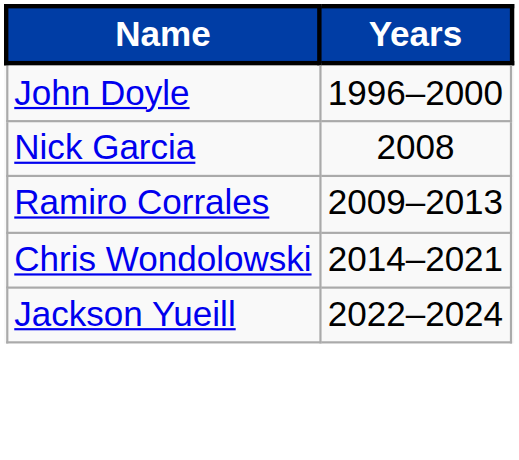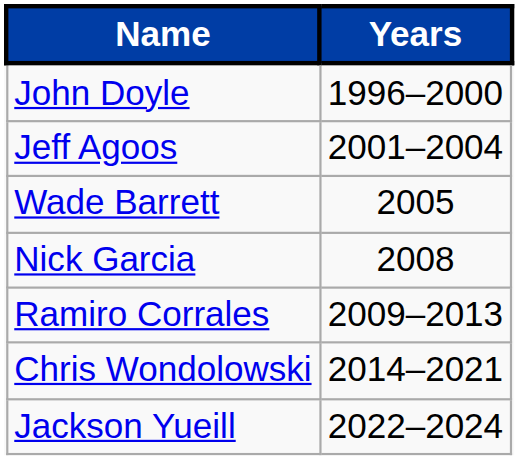+ row: Jeff Agoos | 2001–2004
+ row: Wade Barrett | 2005
